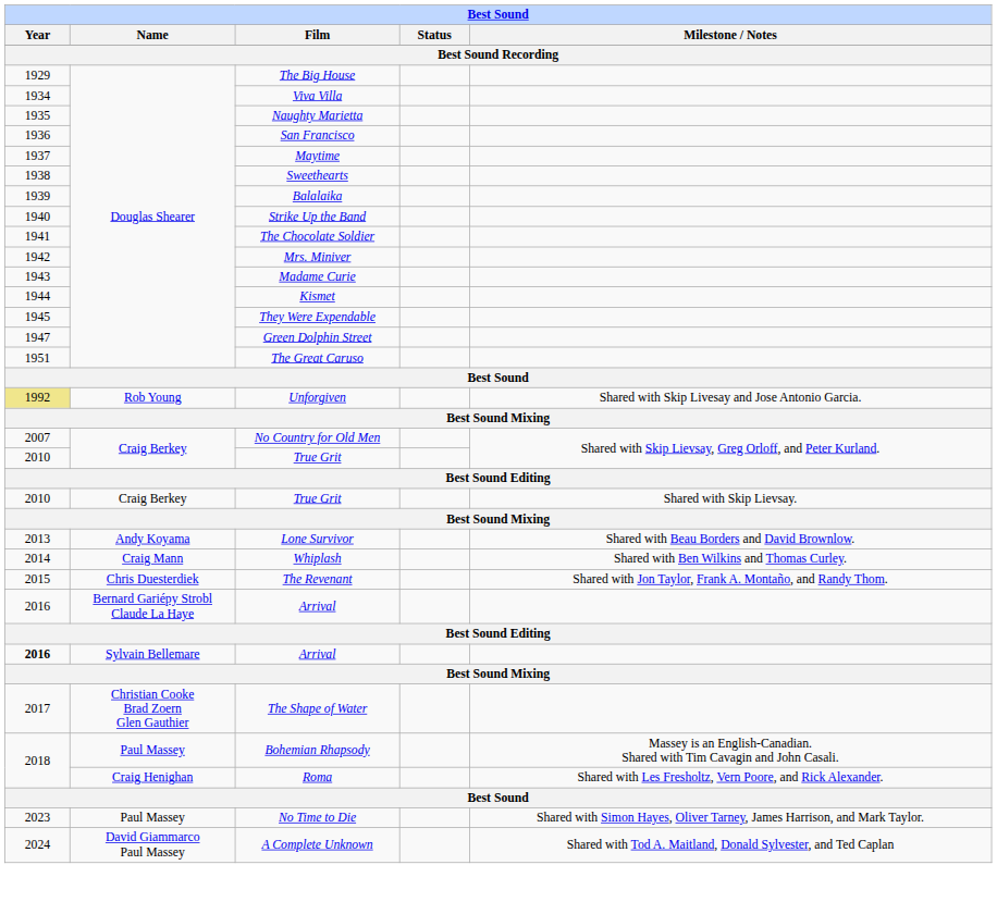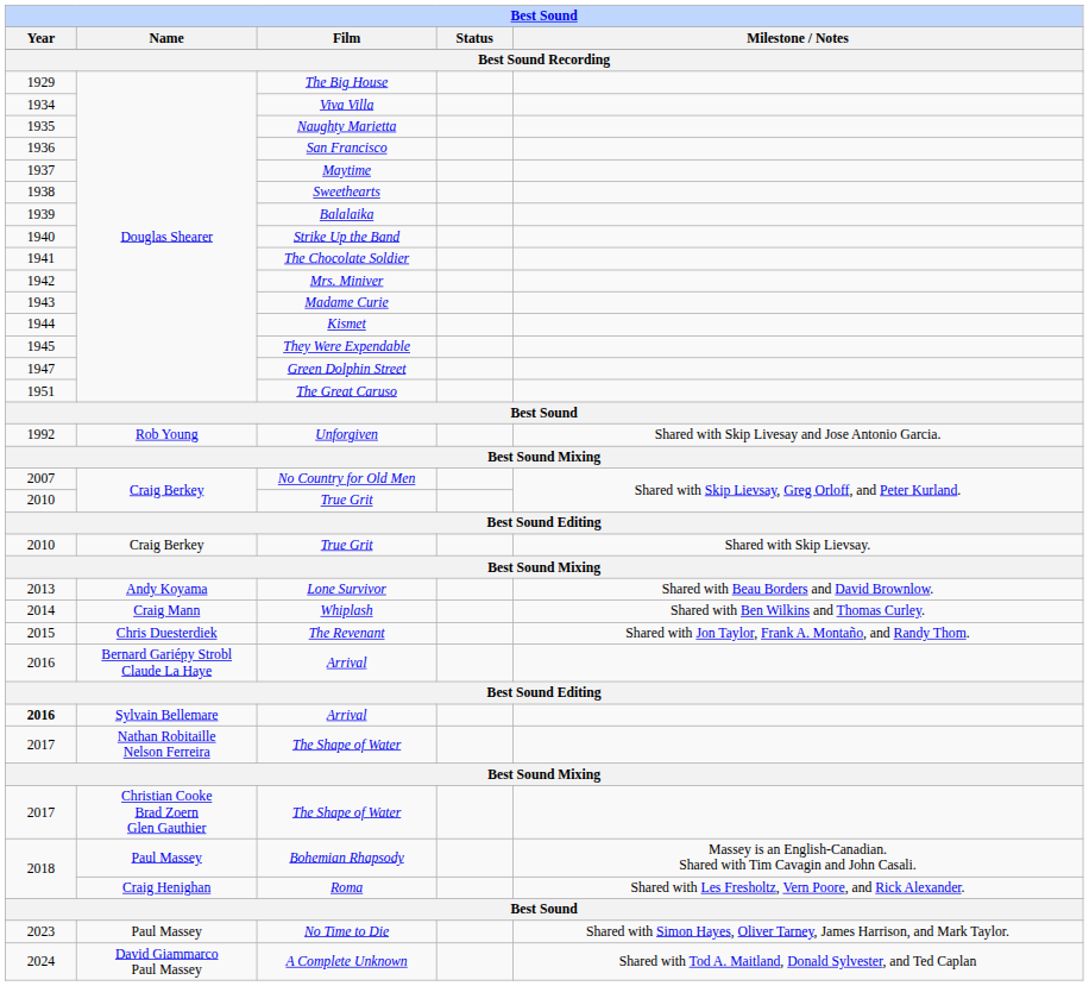Unforgiven | Year: khaki background -> no background
+ row: 2017 | Nathan Robitaille Nelson Ferreira | The Shape of Water
